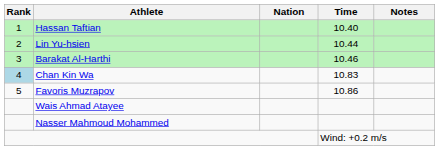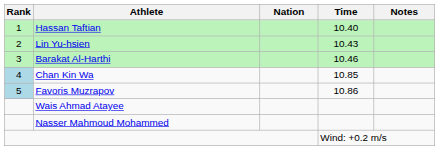Lin Yu-hsien | Time: 10.44 -> 10.43
Chan Kin Wa | Time: 10.83 -> 10.85
Favoris Muzrapov | Rank: no background -> lightblue background
